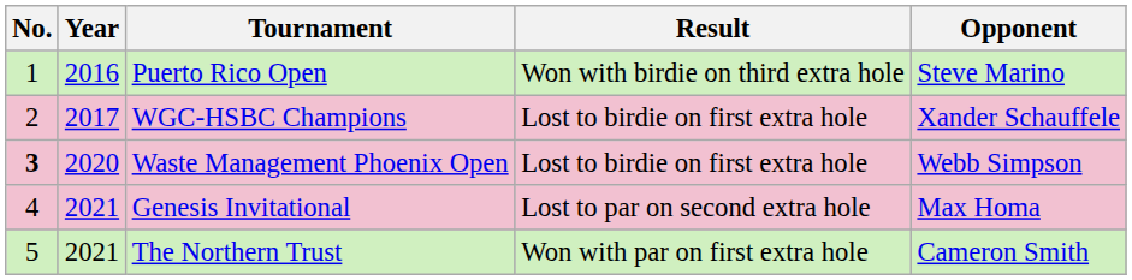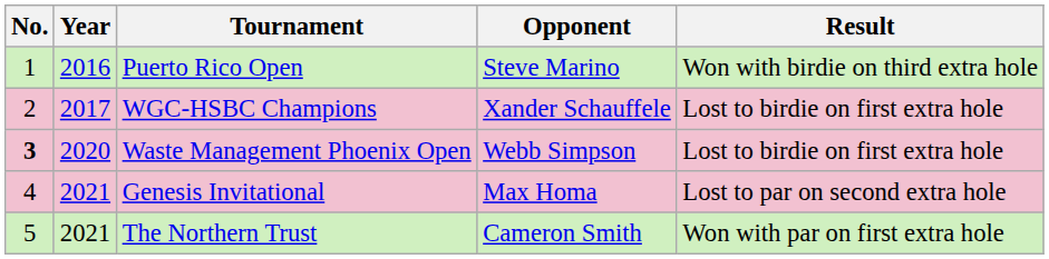columns swapped: Opponent <-> Result
